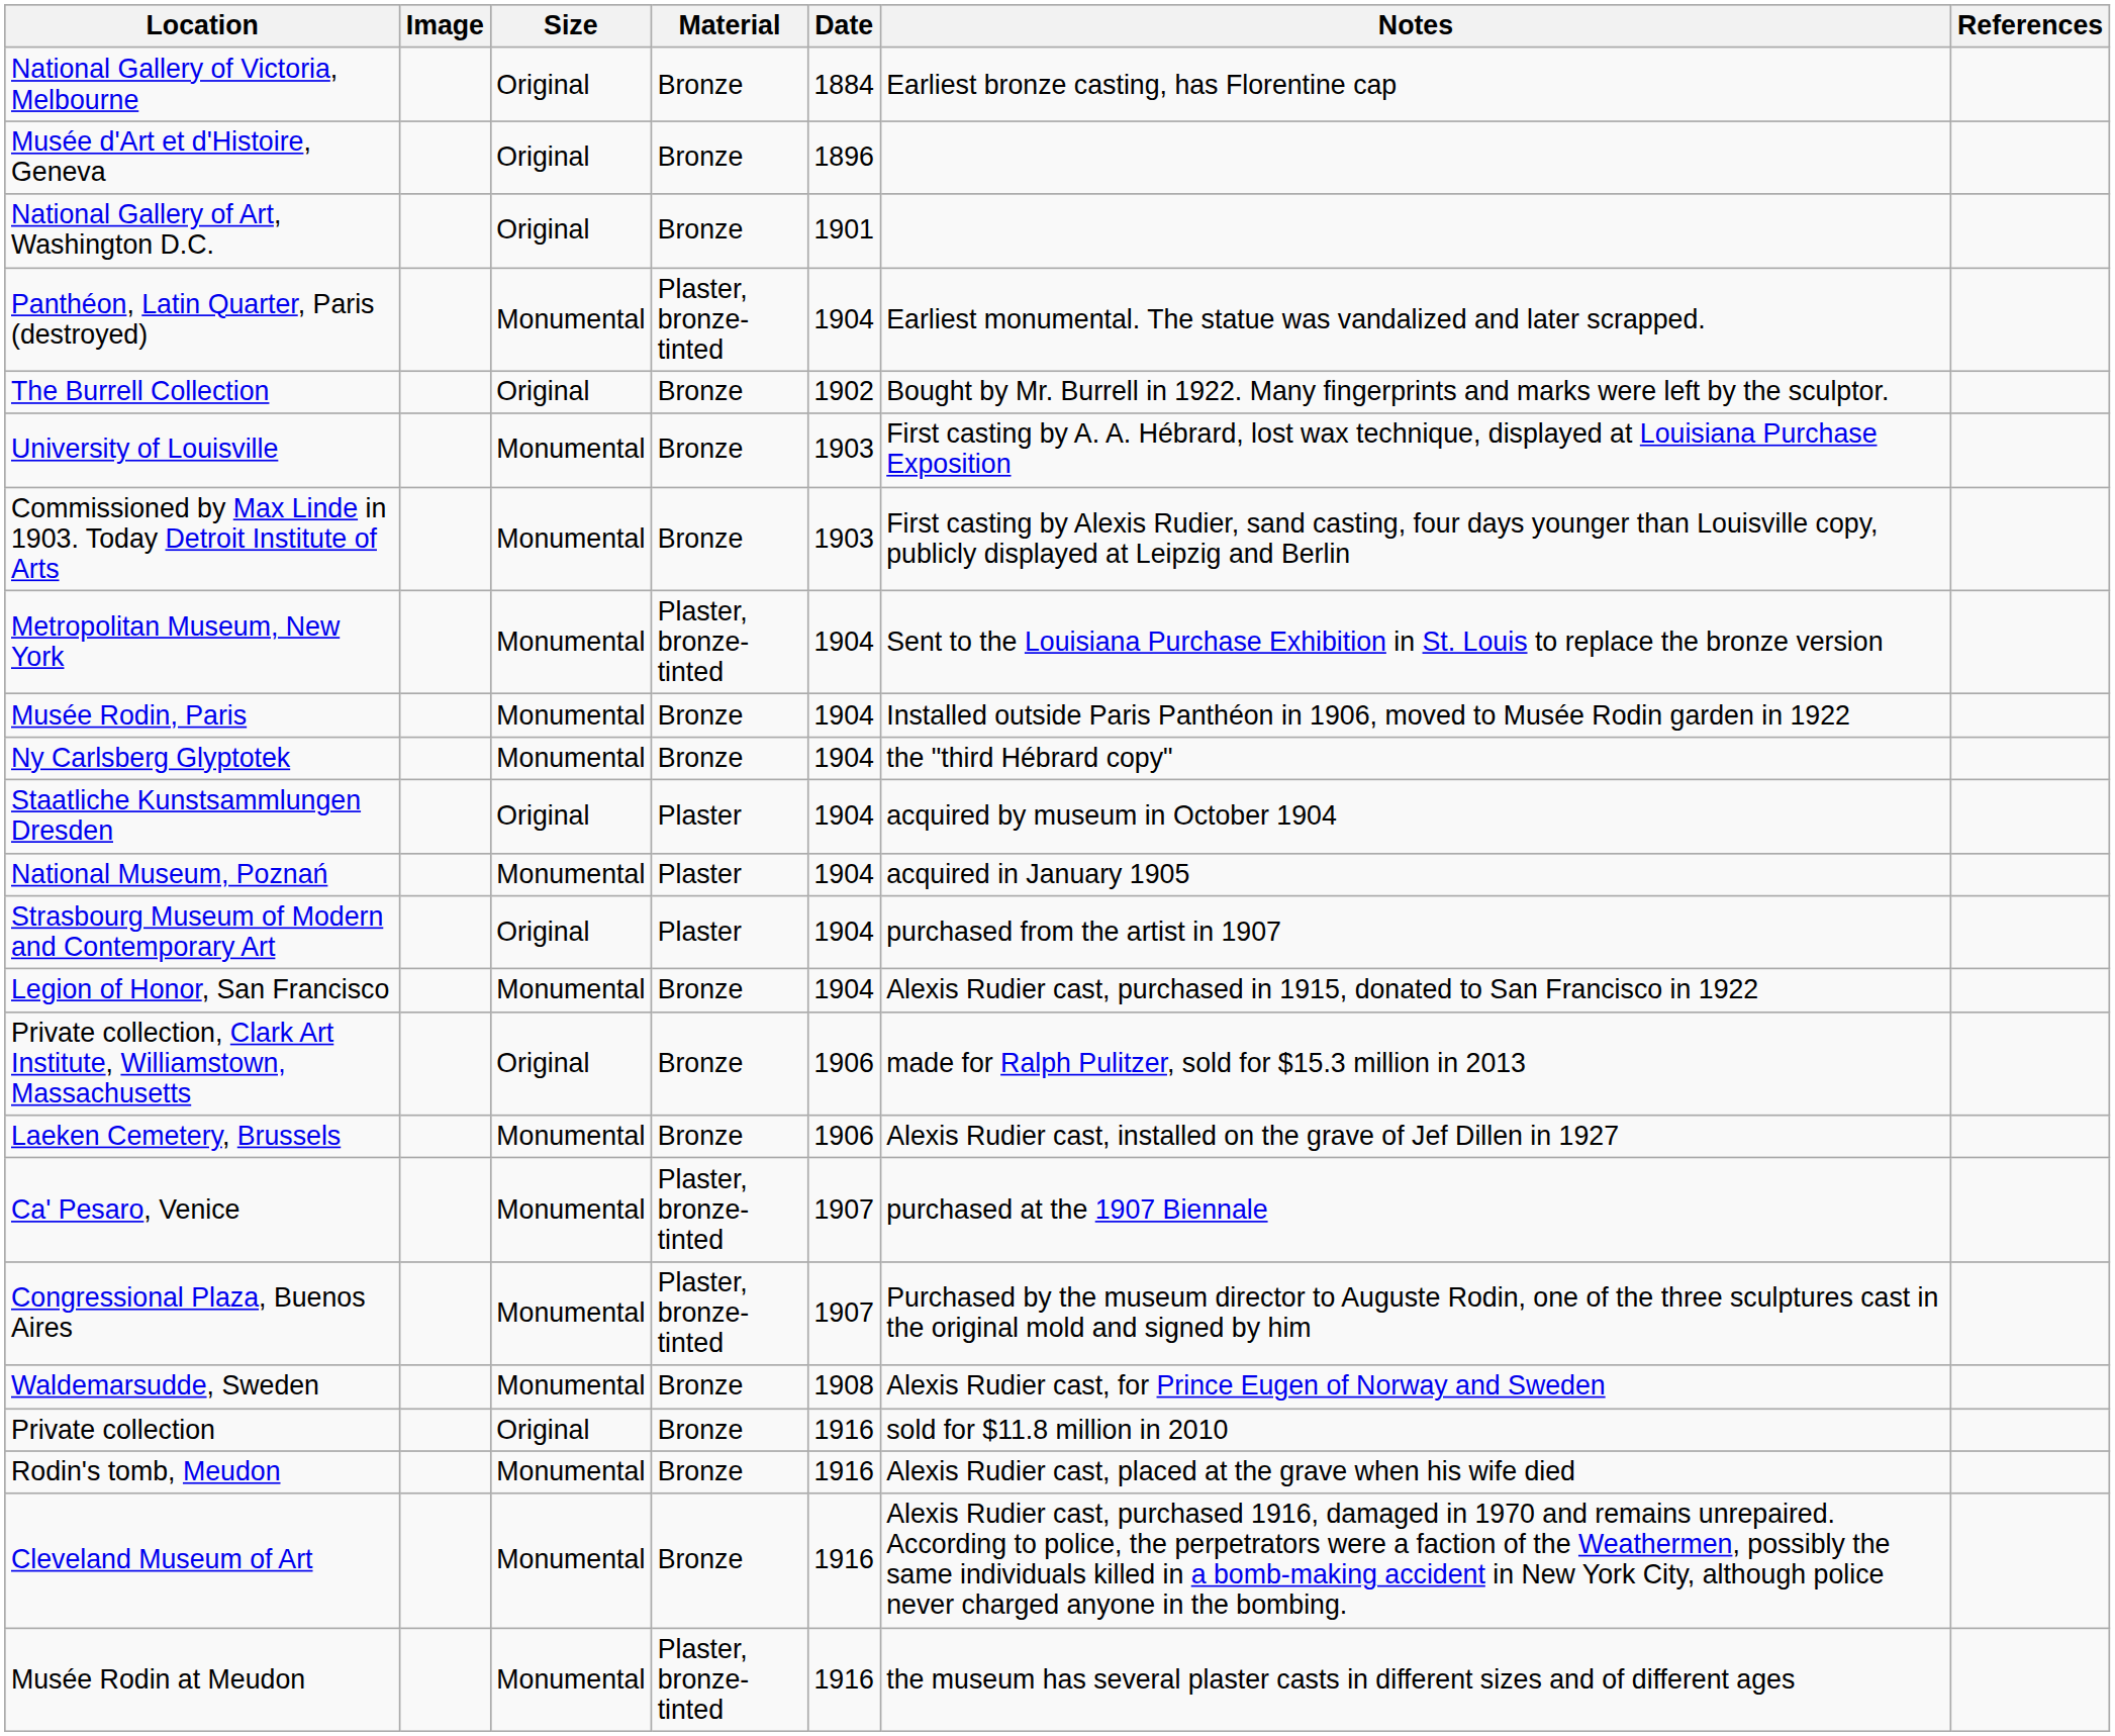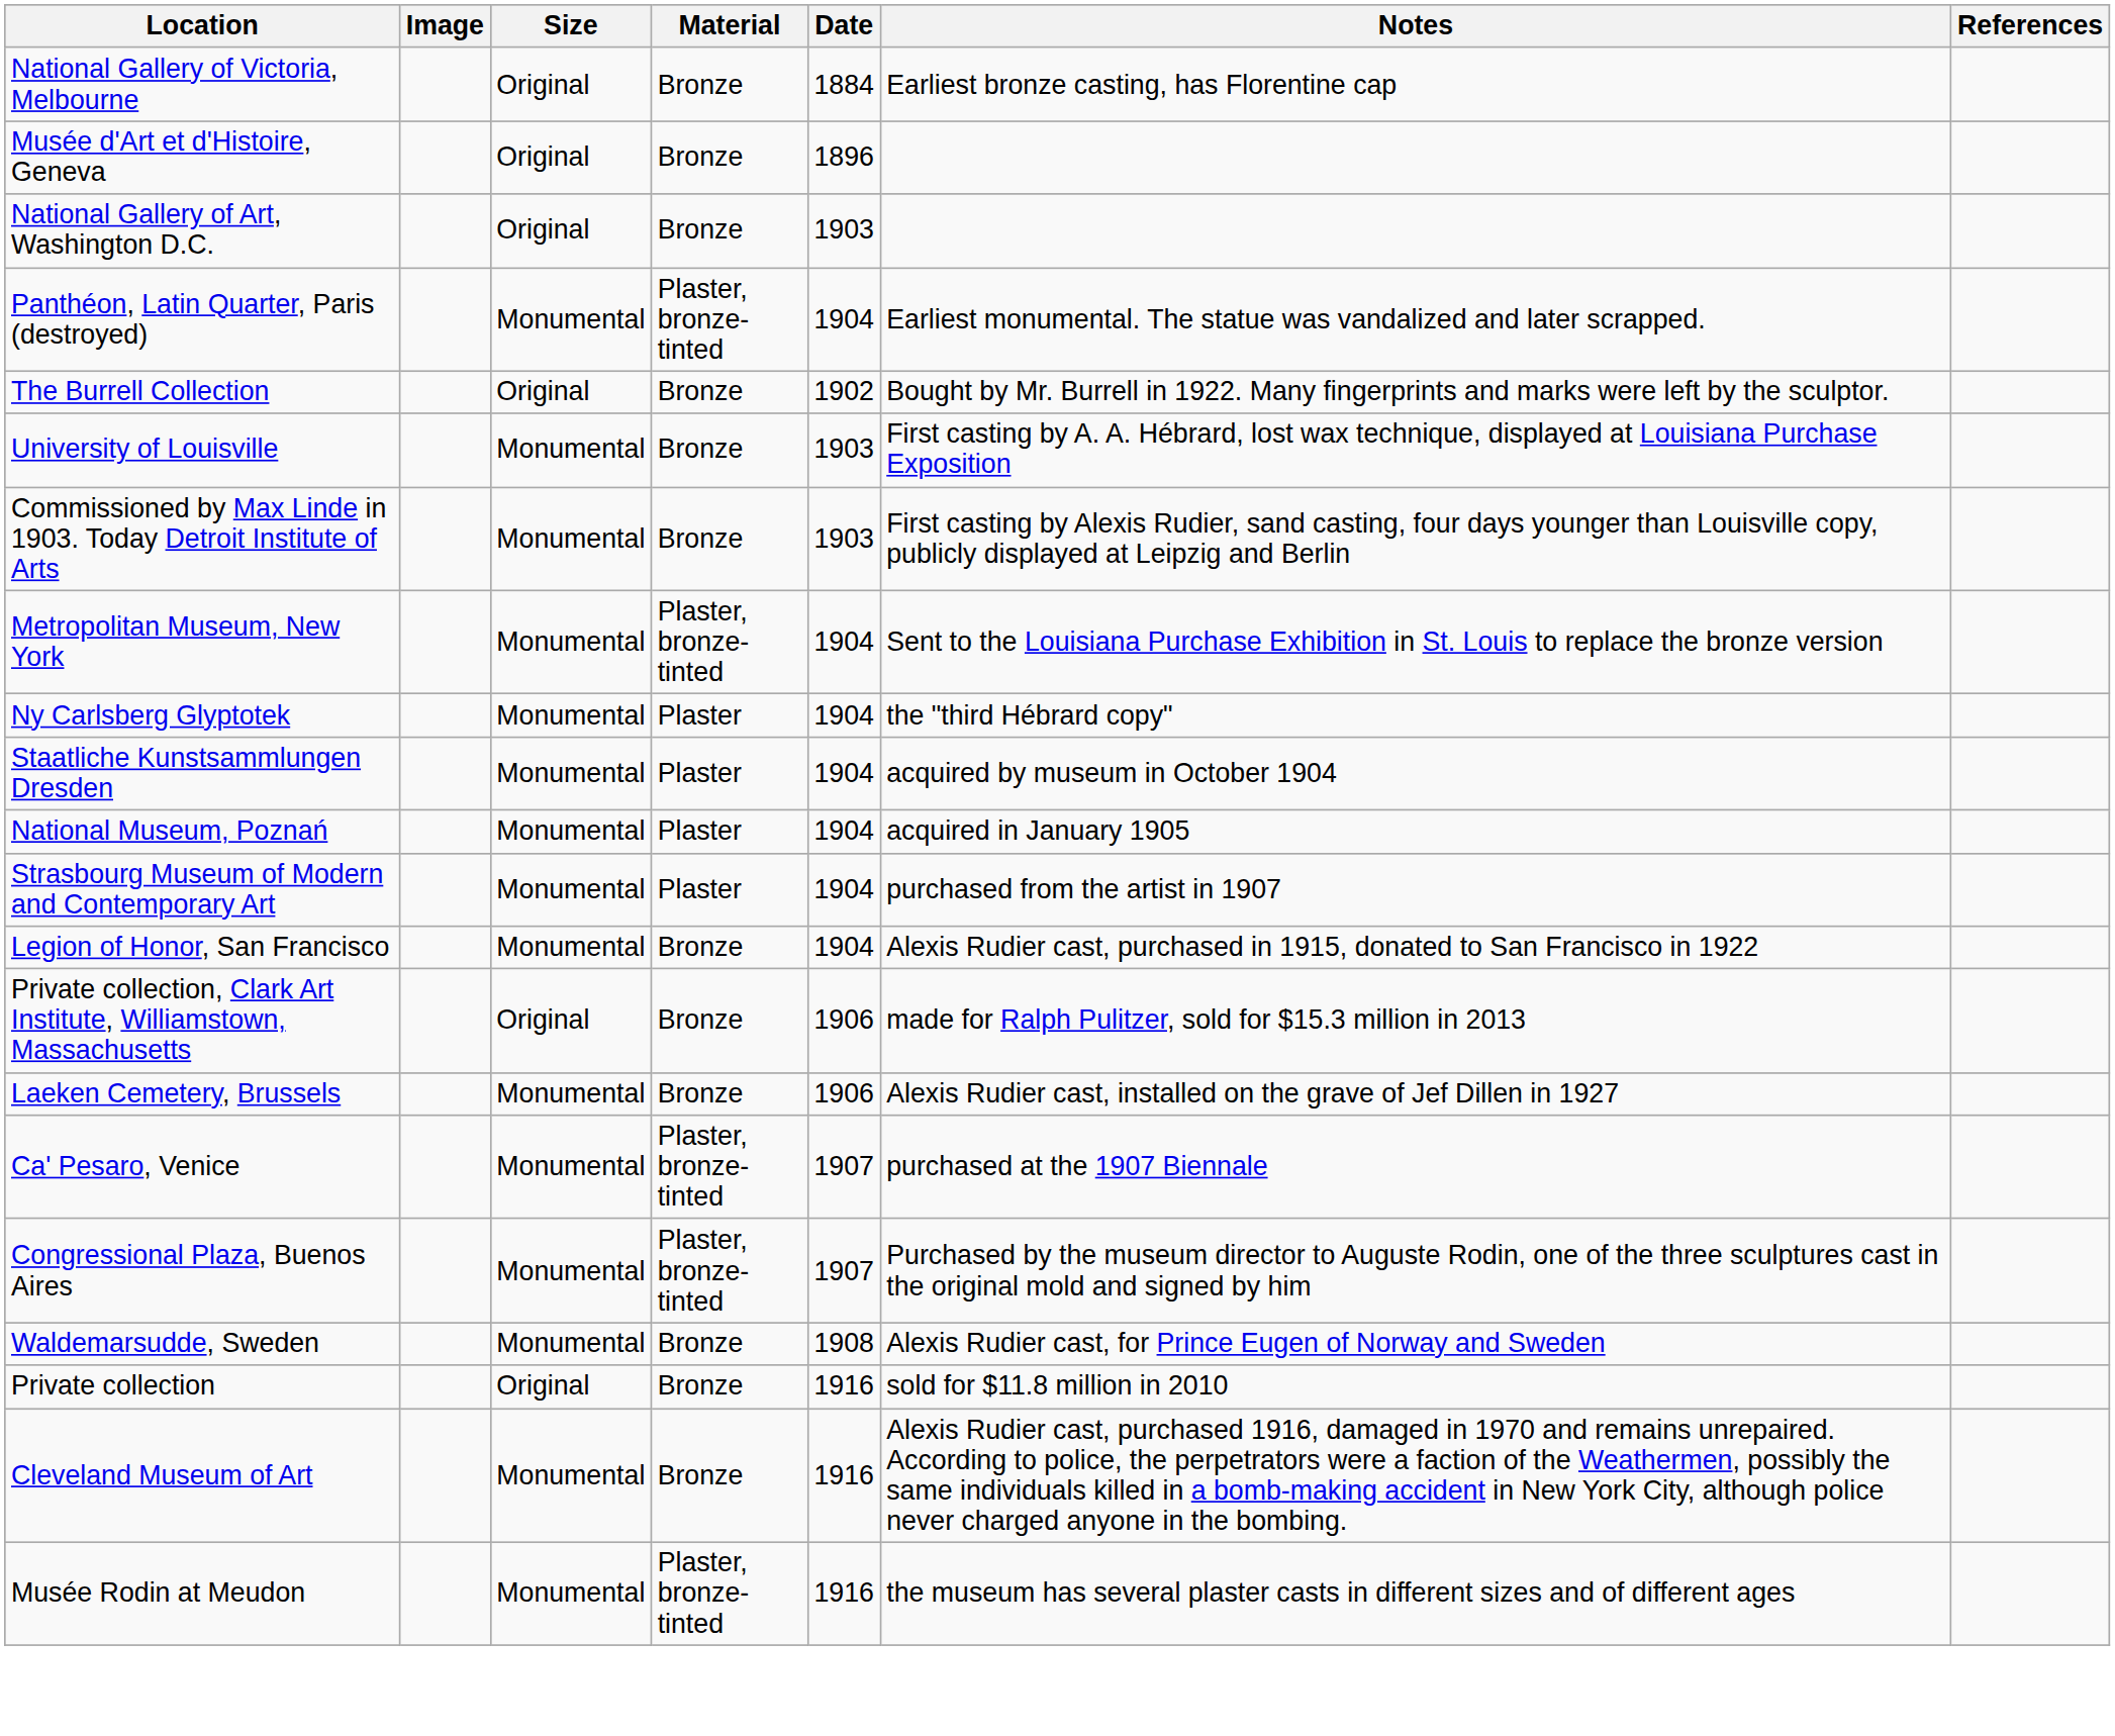National Gallery of Art, Washington D.C. | Date: 1901 -> 1903
- row: Musée Rodin, Paris | Monumental | Bronze | 1904 | Installed outside Paris Panthéon in 1906, moved to Musée Rodin garden in 1922
Ny Carlsberg Glyptotek | Material: Bronze -> Plaster
Staatliche Kunstsammlungen Dresden | Size: Original -> Monumental
Strasbourg Museum of Modern and Contemporary Art | Size: Original -> Monumental
- row: Rodin's tomb, Meudon | Monumental | Bronze | 1916 | Alexis Rudier cast, placed at the grave when his wife died
